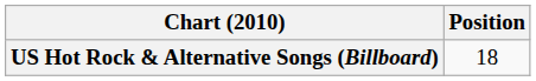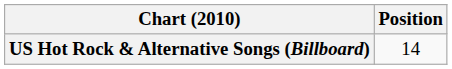US Hot Rock & Alternative Songs (Billboard) | Position: 18 -> 14
